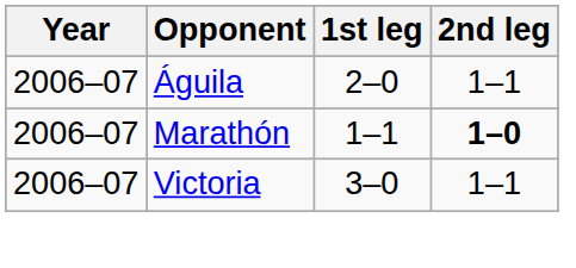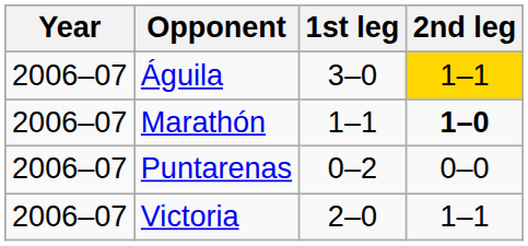Águila | 1st leg: 2–0 -> 3–0
Águila | 2nd leg: no background -> gold background
+ row: 2006–07 | Puntarenas | 0–2 | 0–0
Victoria | 1st leg: 3–0 -> 2–0
